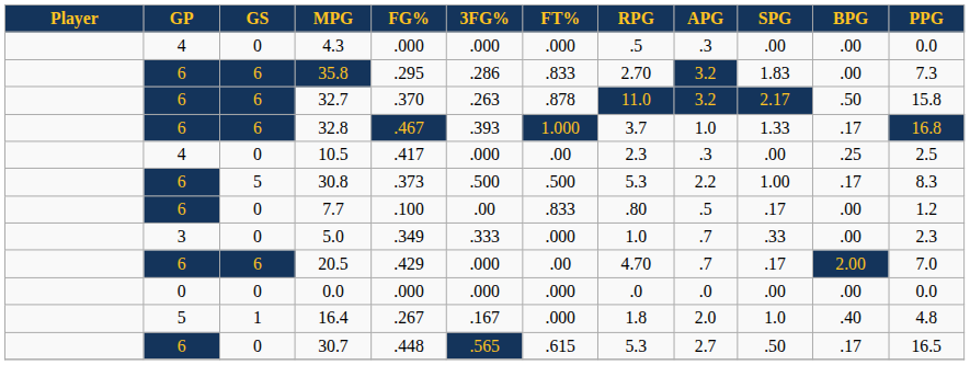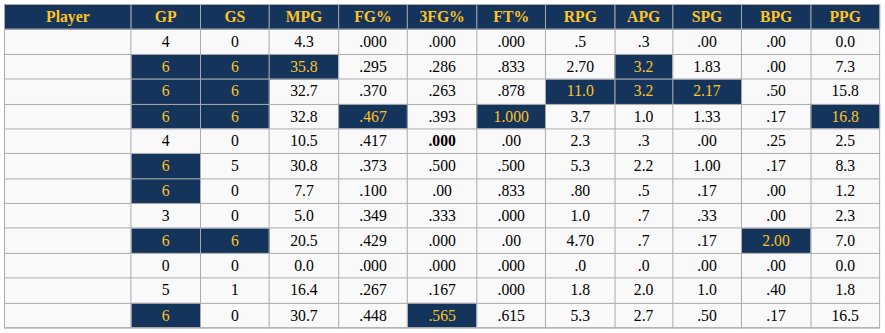10.5 | 3FG%: normal -> bold
16.4 | PPG: 4.8 -> 1.8
